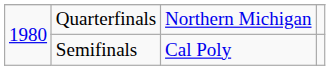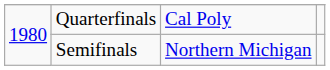Quarterfinals | column 3: Northern Michigan -> Cal Poly
Semifinals | column 3: Cal Poly -> Northern Michigan
